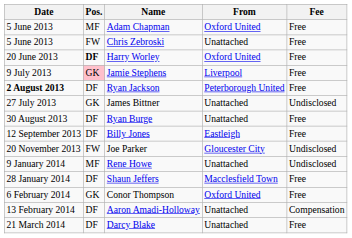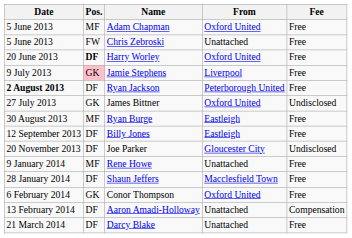James Bittner | From: Unattached -> Oxford United
Ryan Burge | Pos.: DF -> MF
Ryan Burge | From: Unattached -> Eastleigh
Joe Parker | Pos.: FW -> DF
Rene Howe | Fee: Undisclosed -> Free
